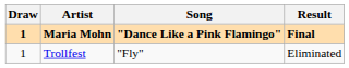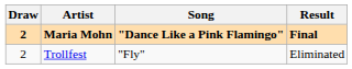Maria Mohn | Draw: 1 -> 2
Trollfest | Draw: 1 -> 2
